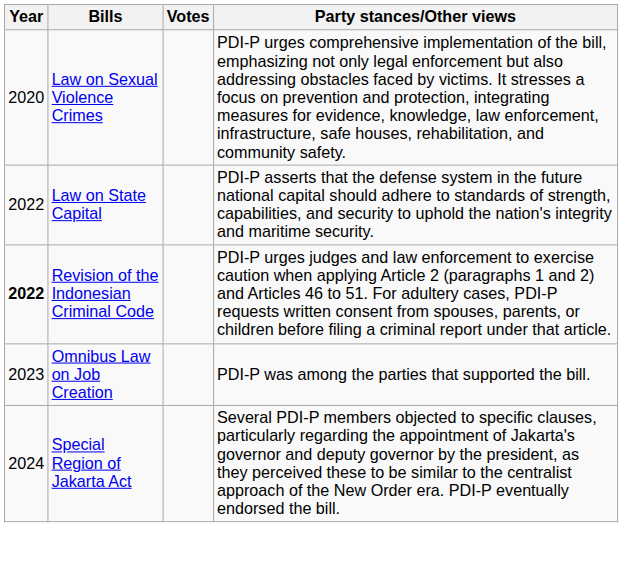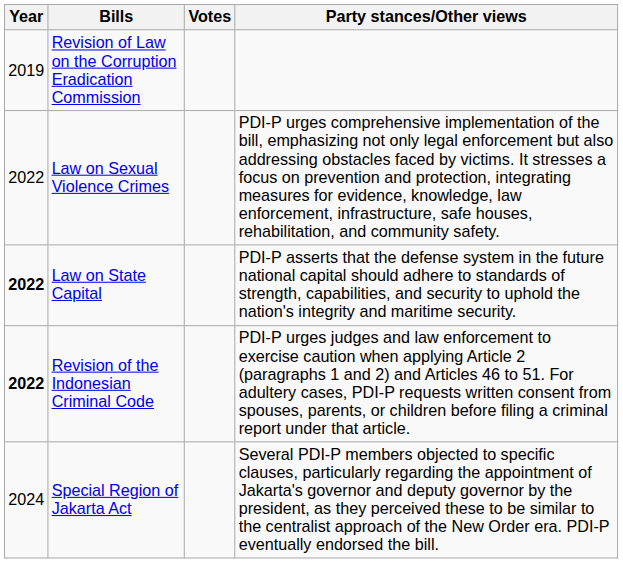+ row: 2019 | Revision of Law on the Corruption Eradication Commission
Law on Sexual Violence Crimes | Year: 2020 -> 2022
Law on State Capital | Year: normal -> bold
- row: 2023 | Omnibus Law on Job Creation | PDI-P was among the parties that supported the bill.
